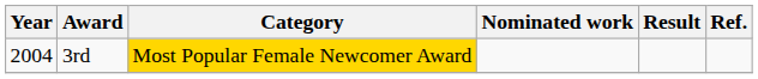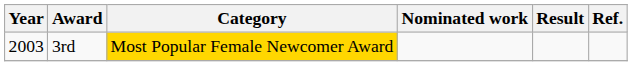3rd | Year: 2004 -> 2003
